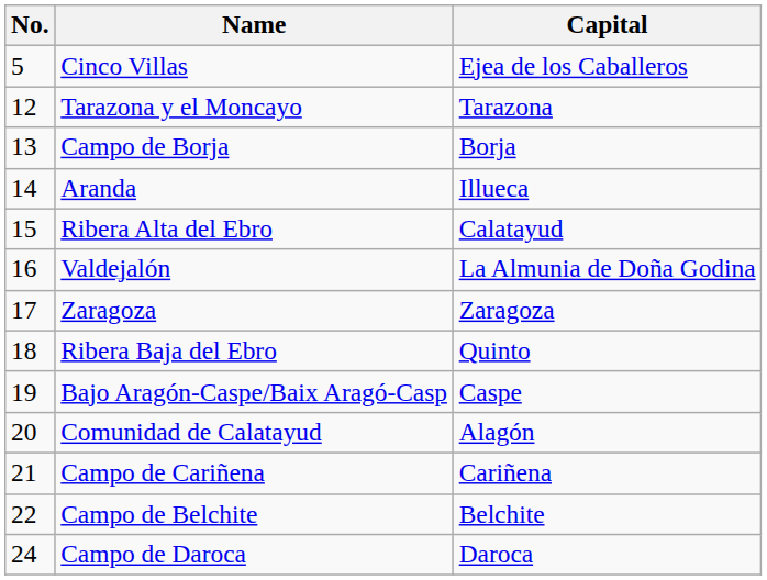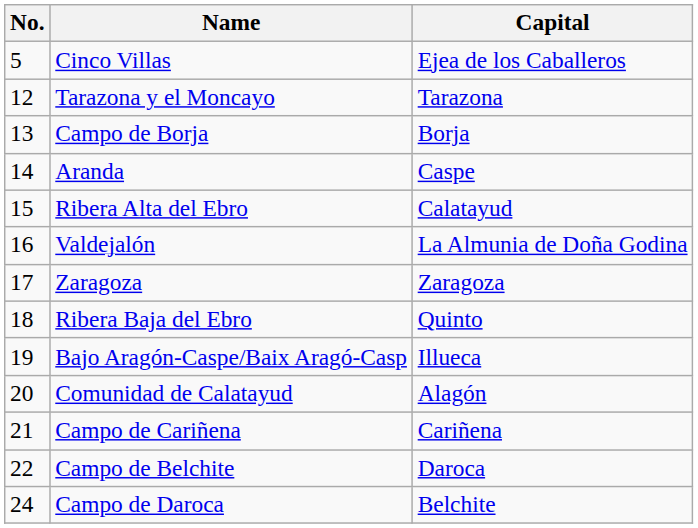Aranda | Capital: Illueca -> Caspe
Bajo Aragón-Caspe/Baix Aragó-Casp | Capital: Caspe -> Illueca
Campo de Belchite | Capital: Belchite -> Daroca
Campo de Daroca | Capital: Daroca -> Belchite
